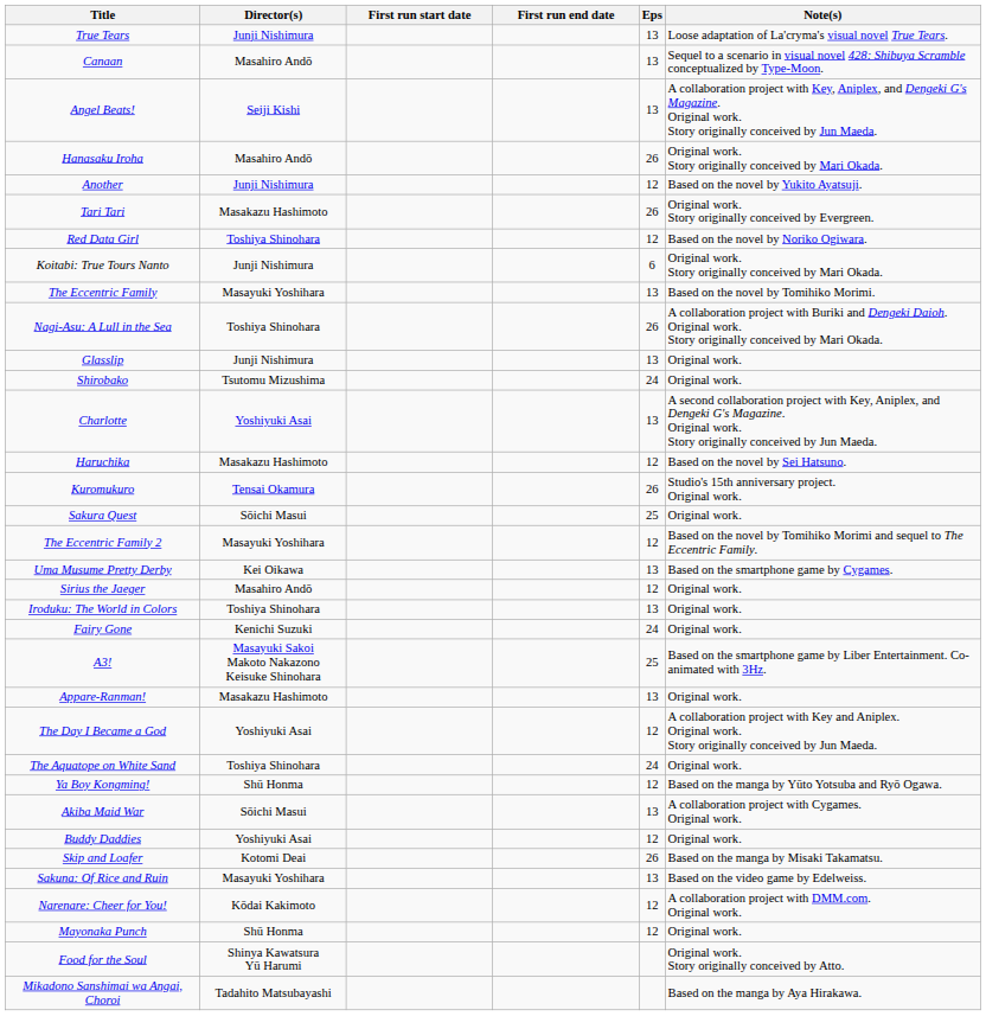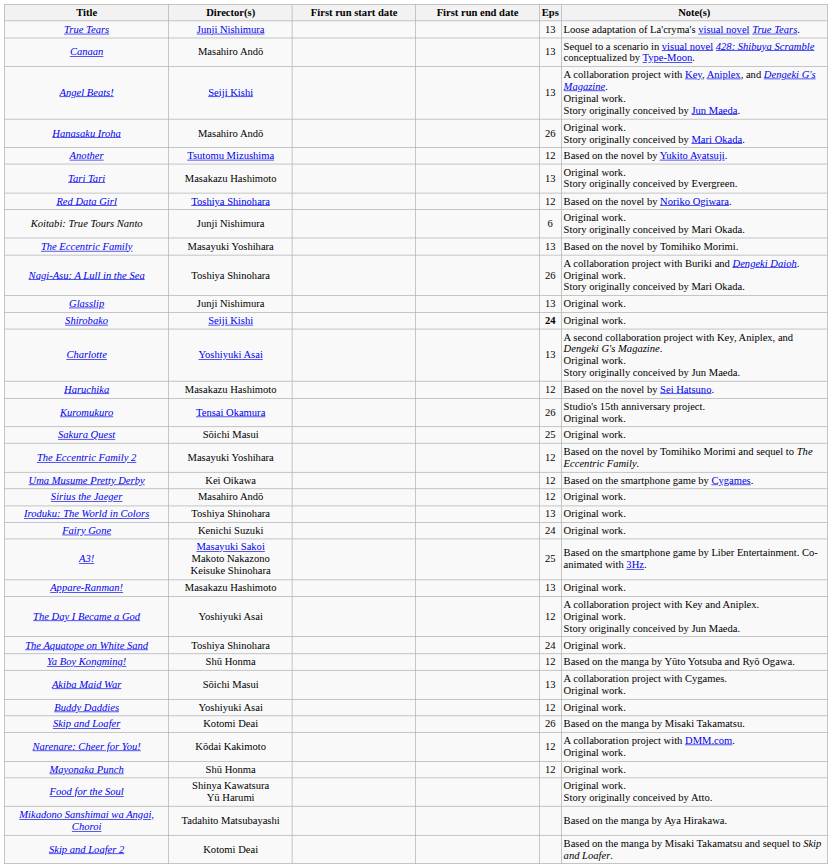Another | Director(s): Junji Nishimura -> Tsutomu Mizushima
Tari Tari | Eps: 26 -> 13
Shirobako | Director(s): Tsutomu Mizushima -> Seiji Kishi
Shirobako | Eps: normal -> bold
Uma Musume Pretty Derby | Eps: 13 -> 12
- row: Sakuna: Of Rice and Ruin | Masayuki Yoshihara | 13 | Based on the video game by Edelweiss.
+ row: Skip and Loafer 2 | Kotomi Deai | Based on the manga by Misaki Takamatsu and sequel to Skip and Loafer.
